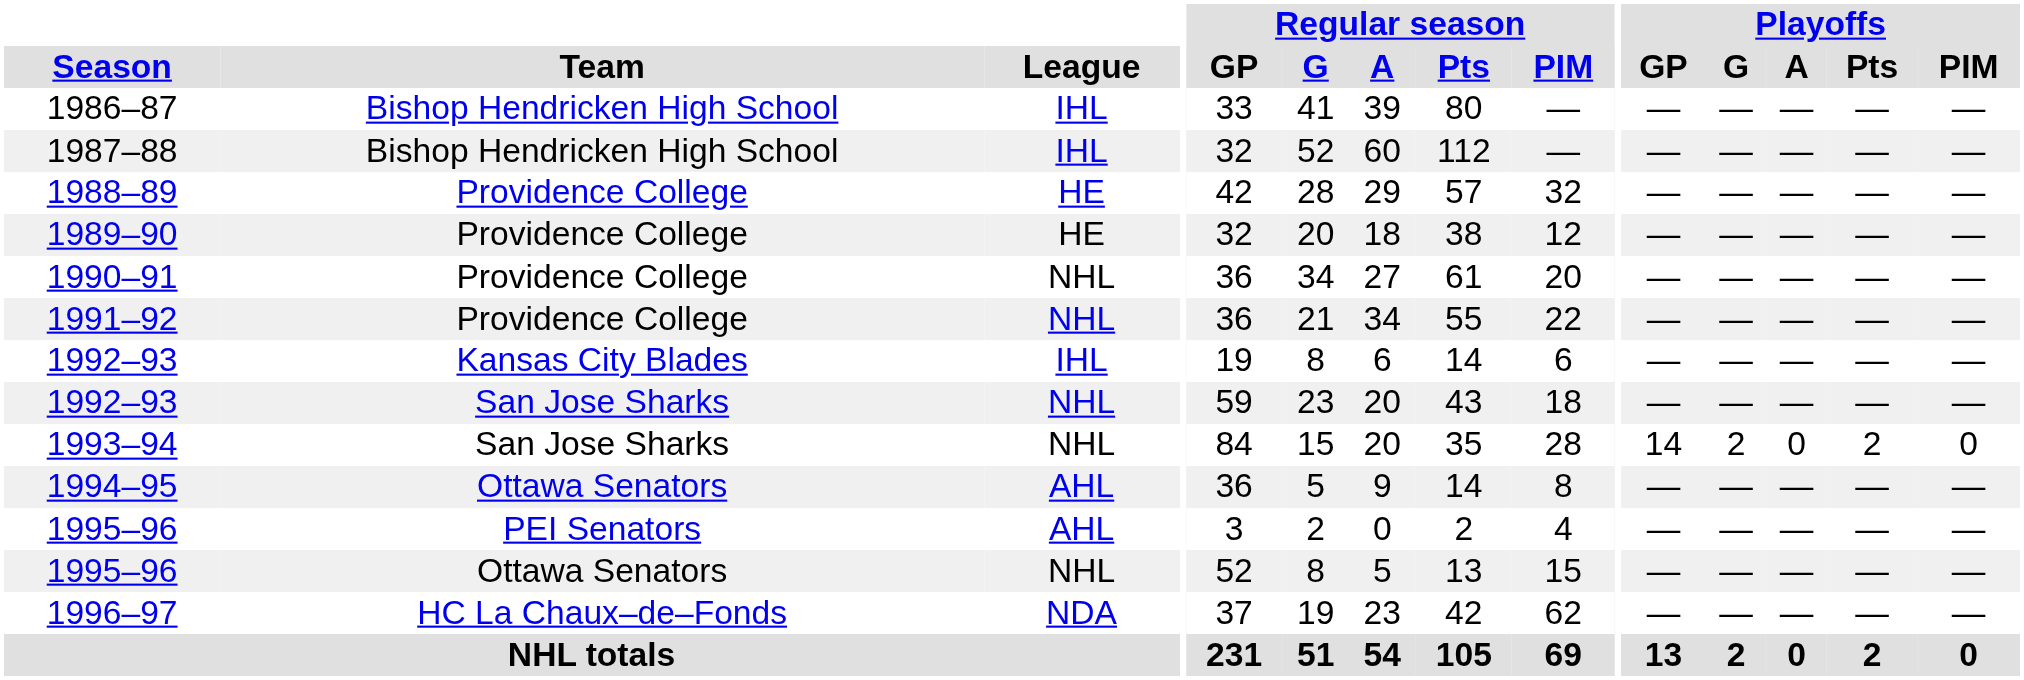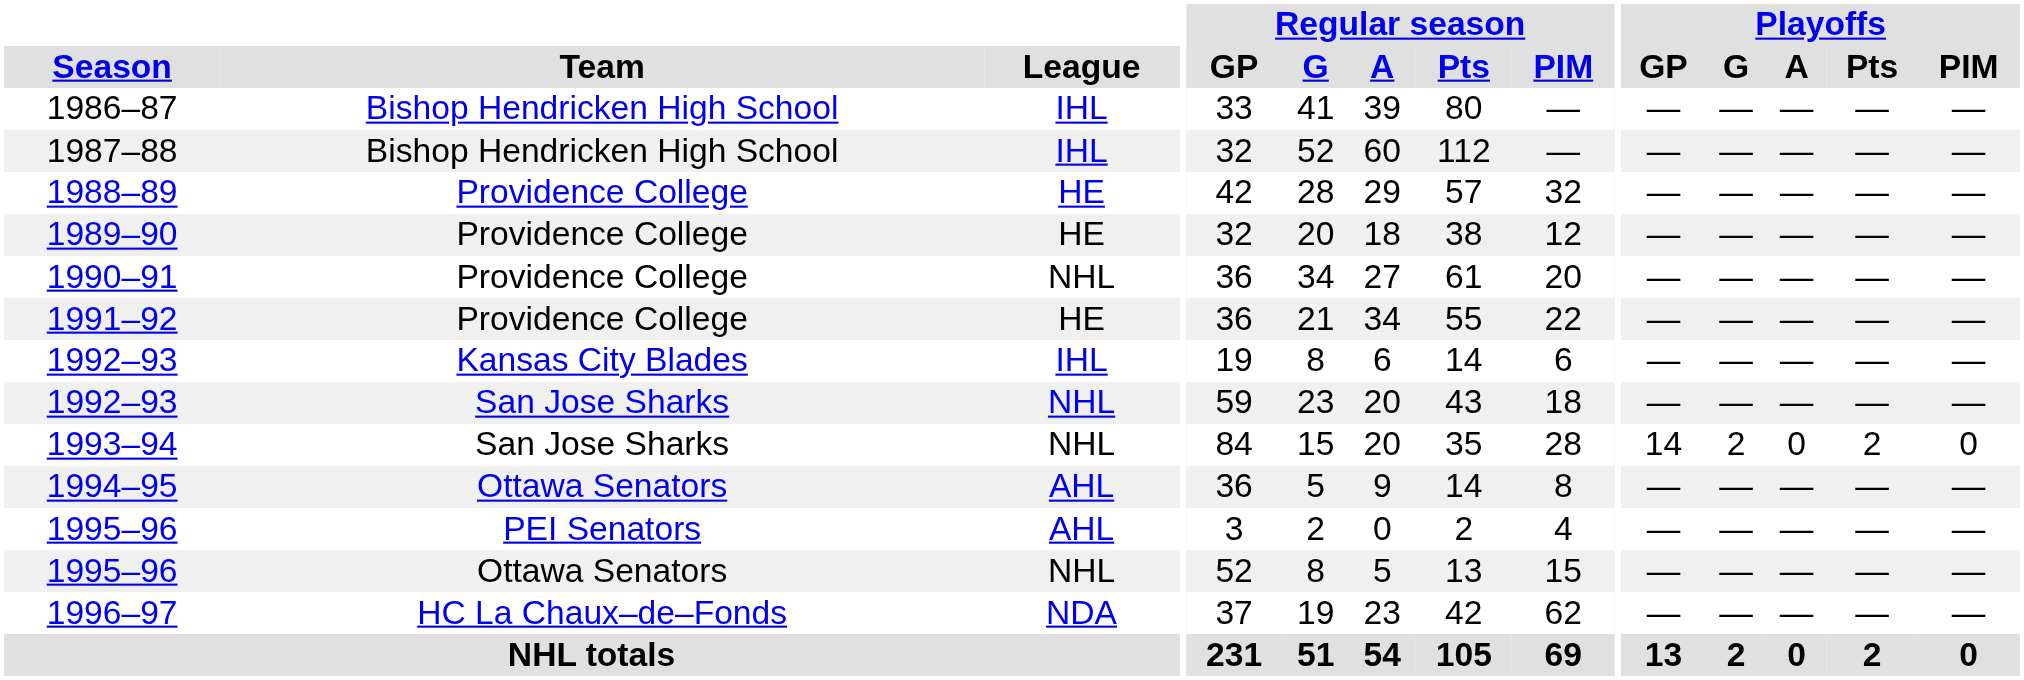1991–92 | League: NHL -> HE
